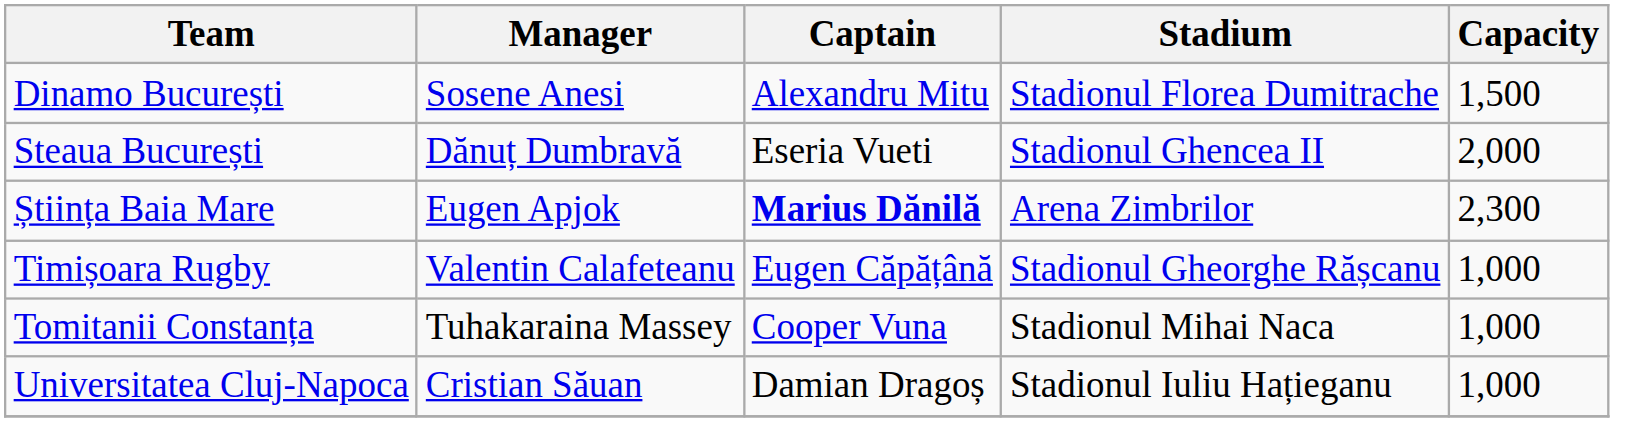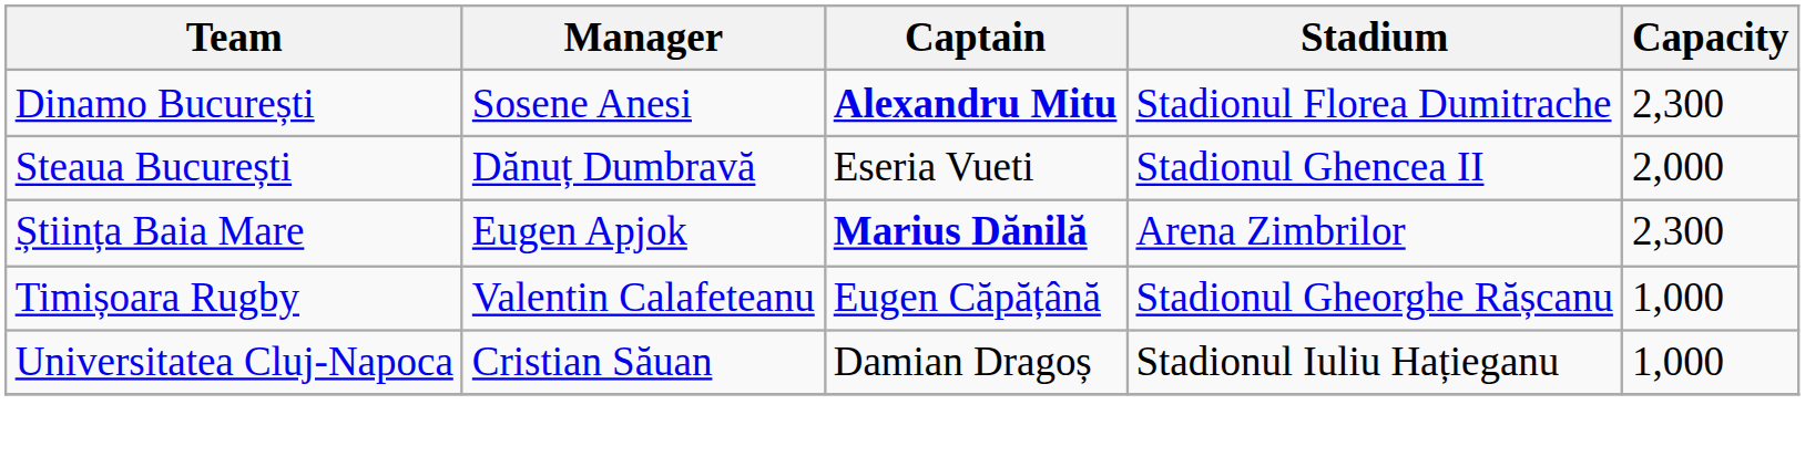Dinamo București | Captain: normal -> bold
Dinamo București | Capacity: 1,500 -> 2,300
- row: Tomitanii Constanța | Tuhakaraina Massey | Cooper Vuna | Stadionul Mihai Naca | 1,000
